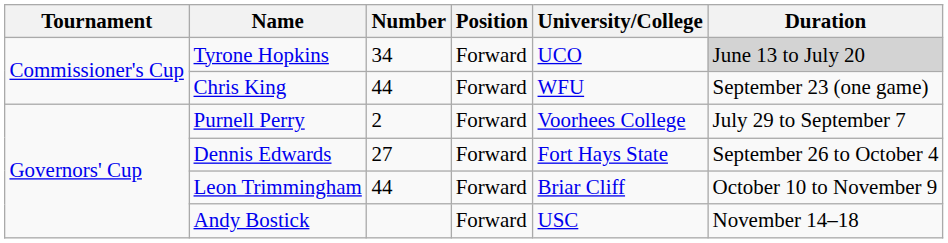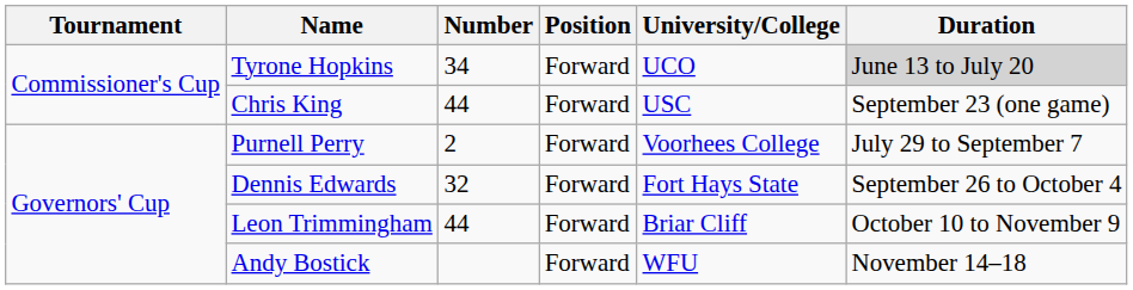Chris King | University/College: WFU -> USC
Dennis Edwards | Number: 27 -> 32
Andy Bostick | University/College: USC -> WFU
